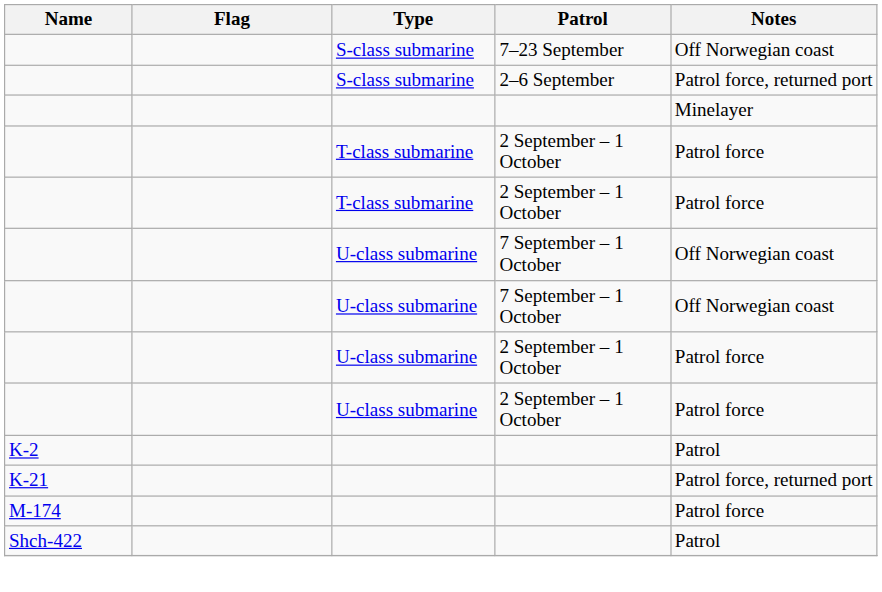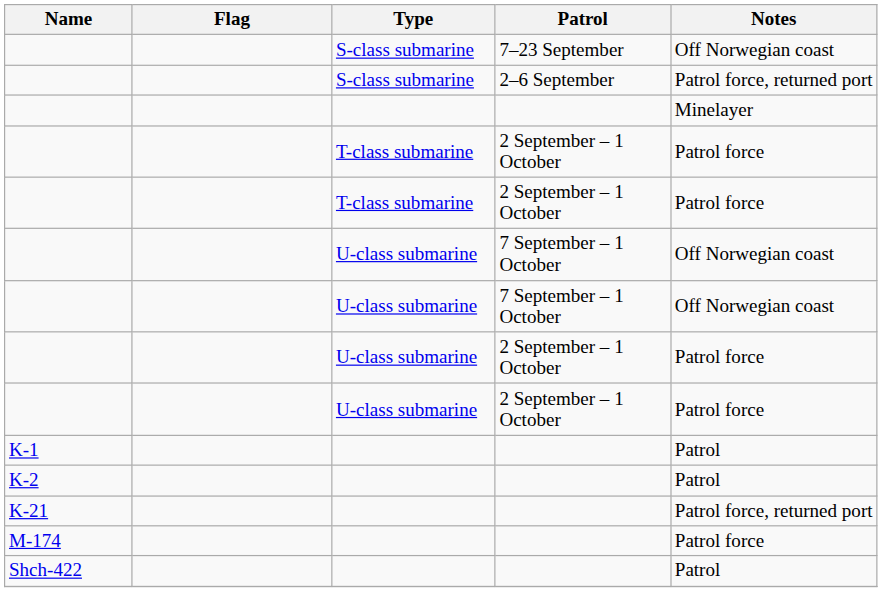+ row: K-1 | Patrol
